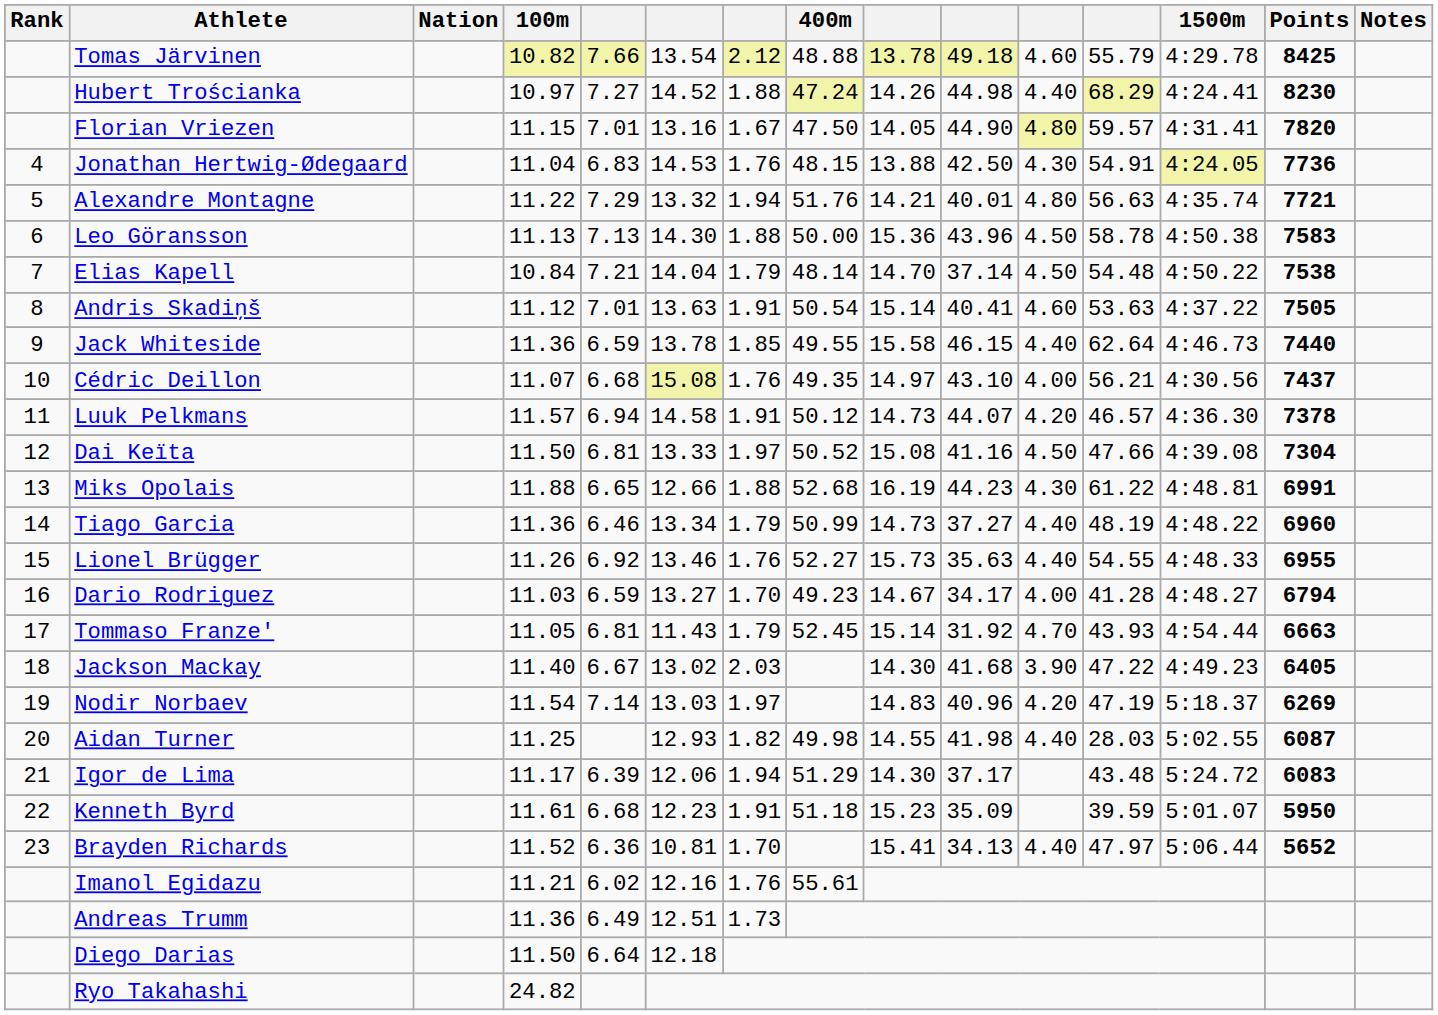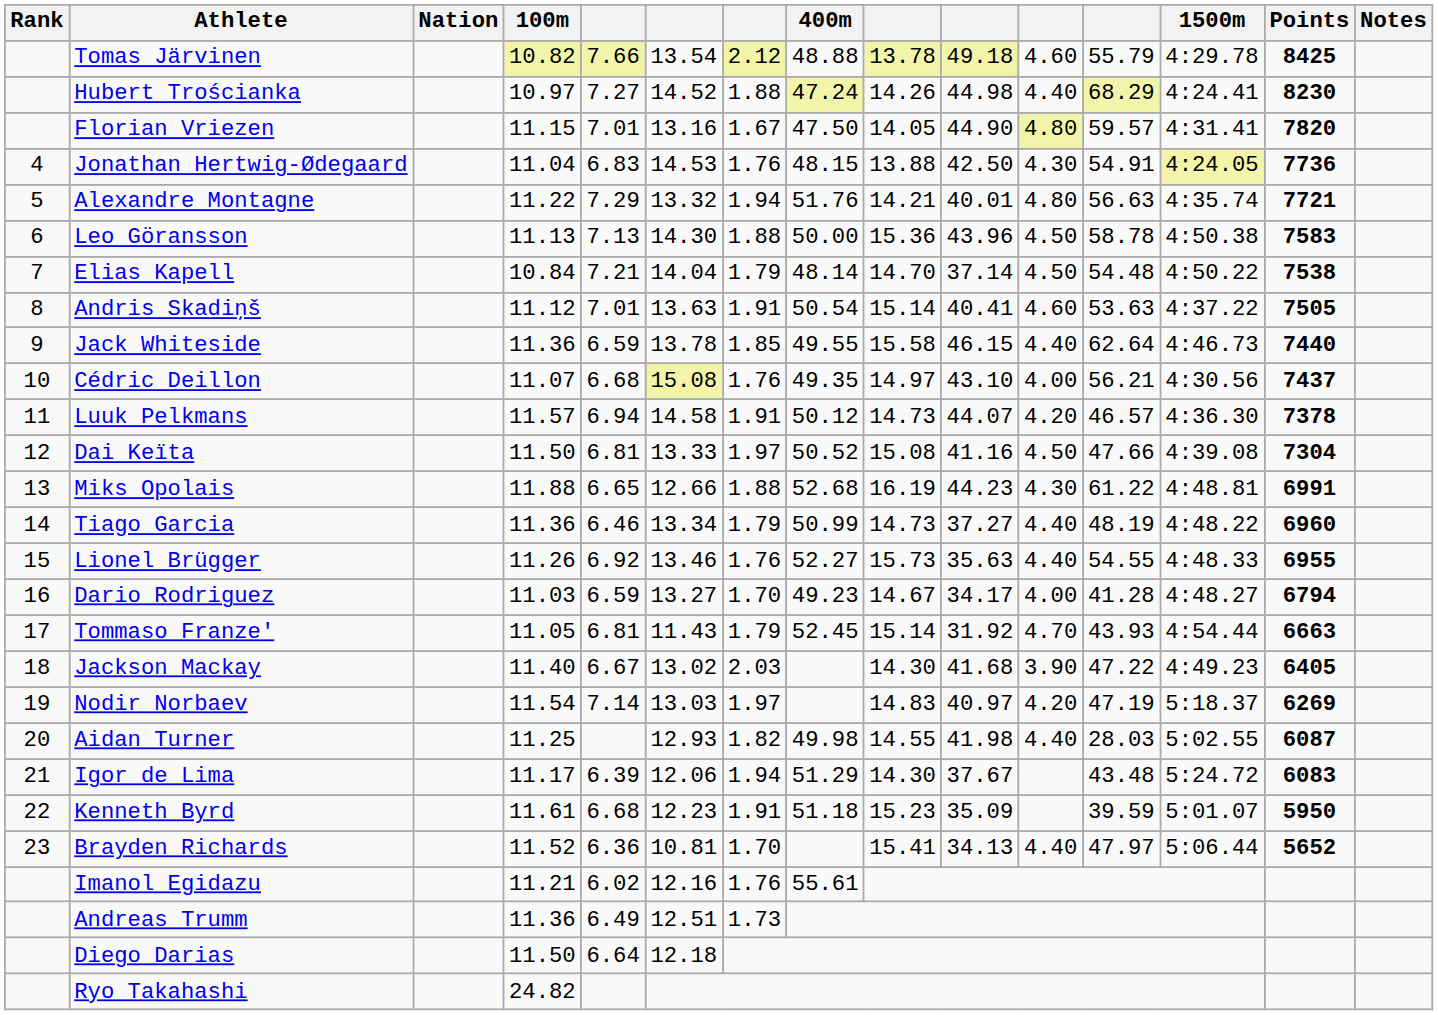Nodir Norbaev | column 10: 40.96 -> 40.97
Igor de Lima | column 10: 37.17 -> 37.67
